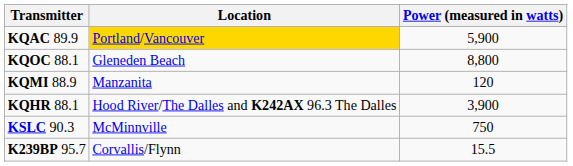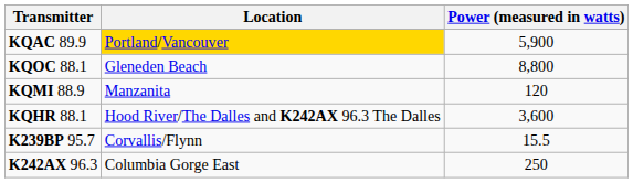KQHR 88.1 | Power (measured in watts): 3,900 -> 3,600
- row: KSLC 90.3 | McMinnville | 750
+ row: K242AX 96.3 | Columbia Gorge East | 250
